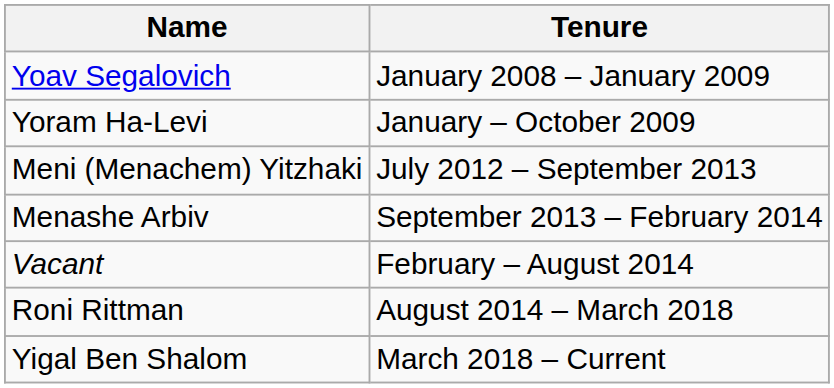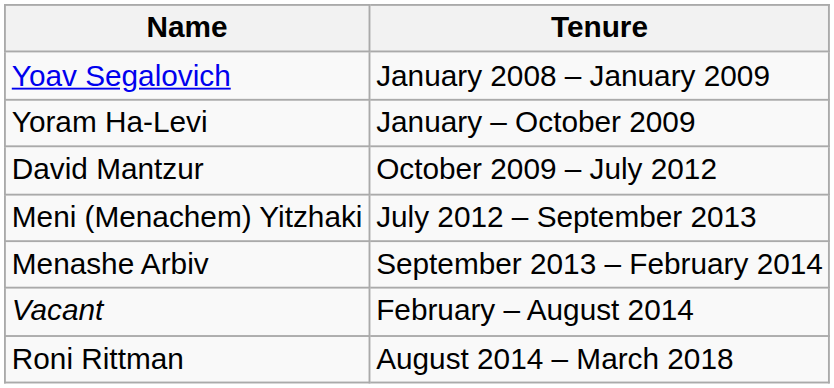+ row: David Mantzur | October 2009 – July 2012
- row: Yigal Ben Shalom | March 2018 – Current
